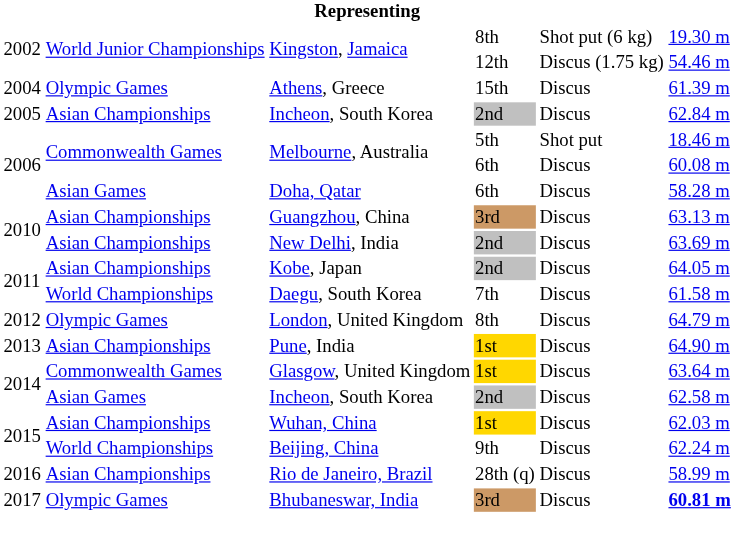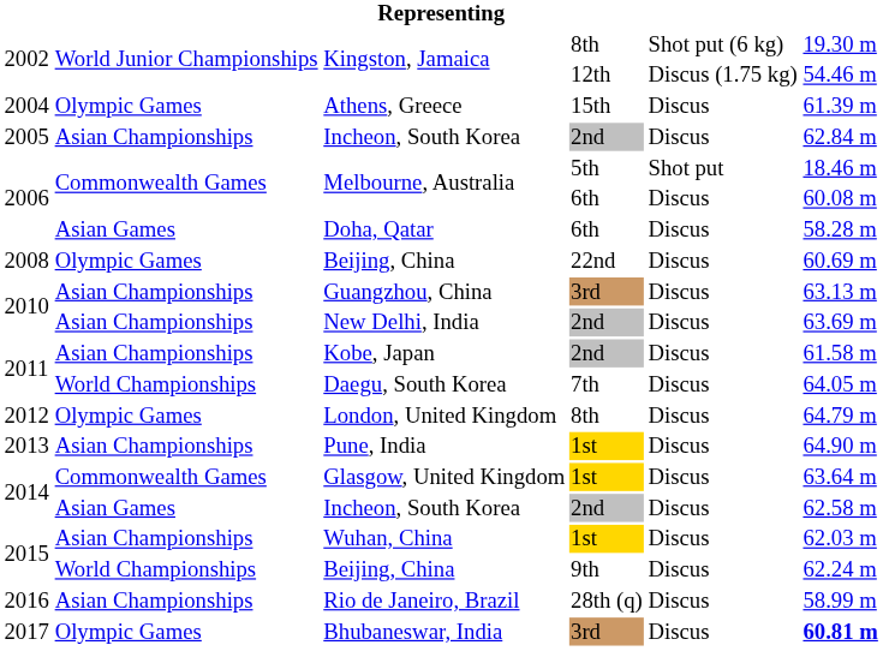+ row: 2008 | Olympic Games | Beijing, China | 22nd | Discus | 60.69 m
Kobe, Japan | column 6: 64.05 m -> 61.58 m
Daegu, South Korea | column 6: 61.58 m -> 64.05 m
